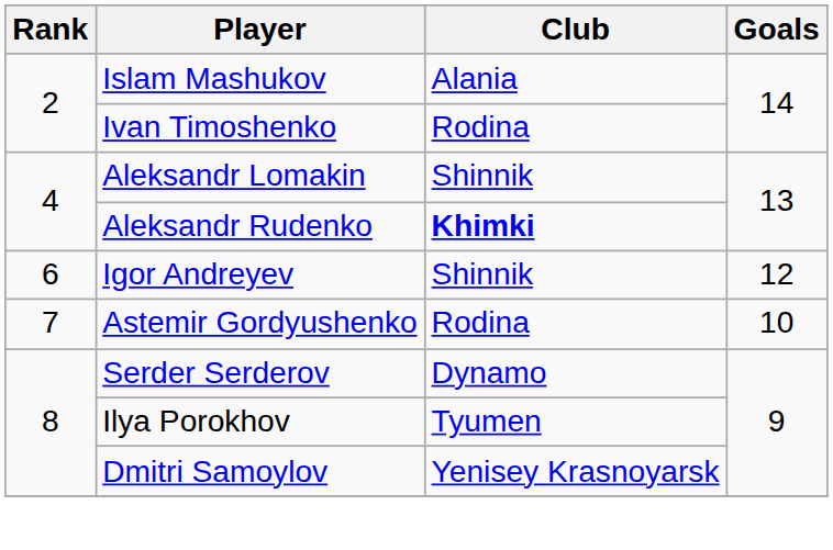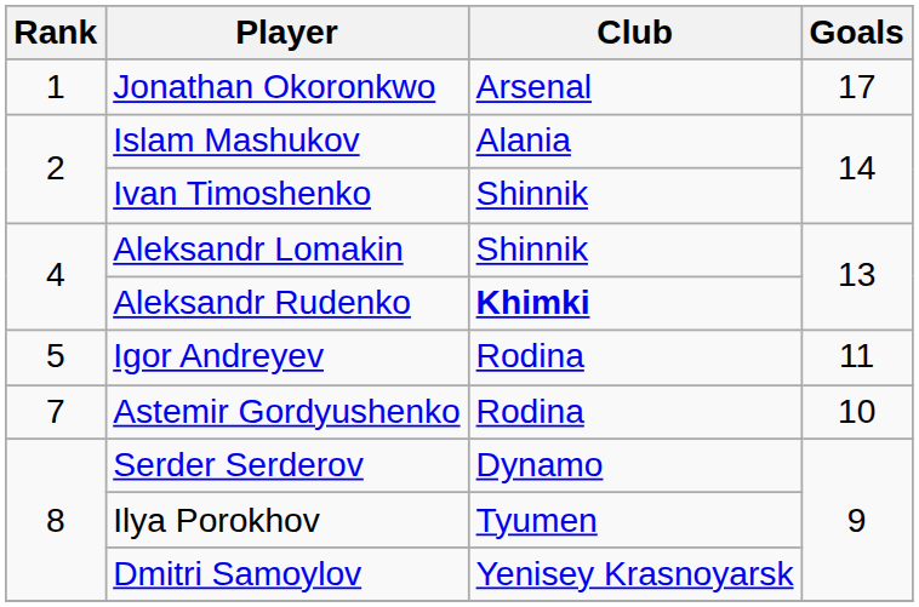+ row: 1 | Jonathan Okoronkwo | Arsenal | 17
Ivan Timoshenko | Club: Rodina -> Shinnik
Igor Andreyev | Rank: 6 -> 5
Igor Andreyev | Club: Shinnik -> Rodina
Igor Andreyev | Goals: 12 -> 11
